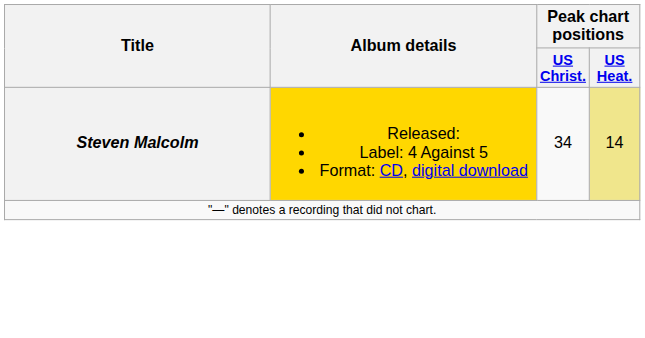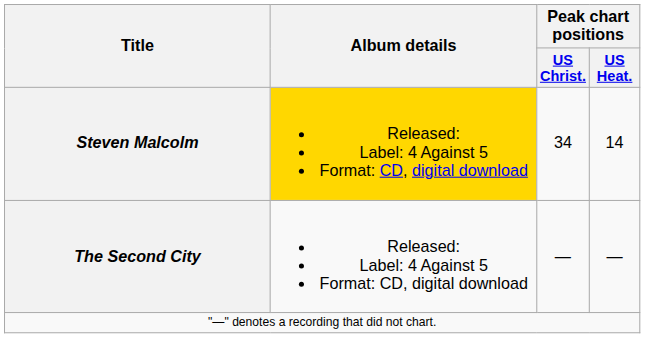Steven Malcolm | Peak chart positions / US Heat.: khaki background -> no background
+ row: The Second City | Released: Label: 4 Against 5 Format: CD, digital download | — | —
